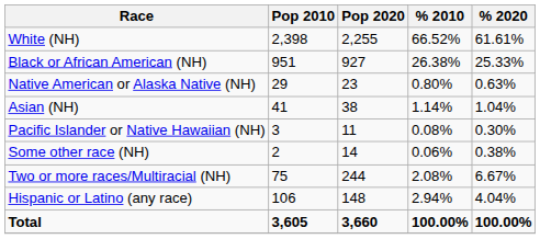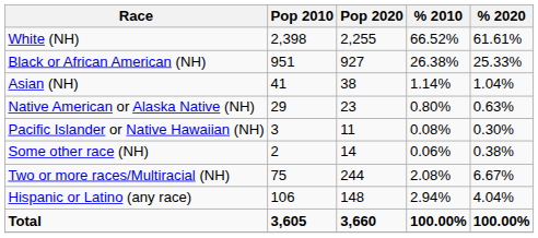rows swapped: Native American or Alaska Native (NH) <-> Asian (NH)
